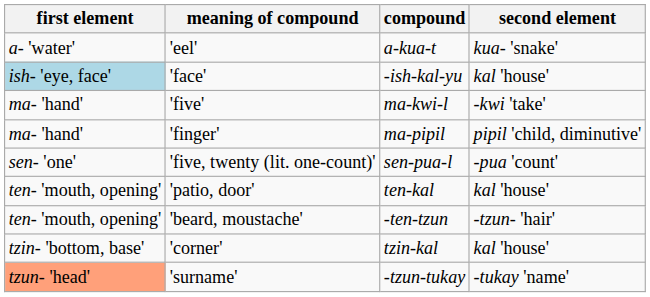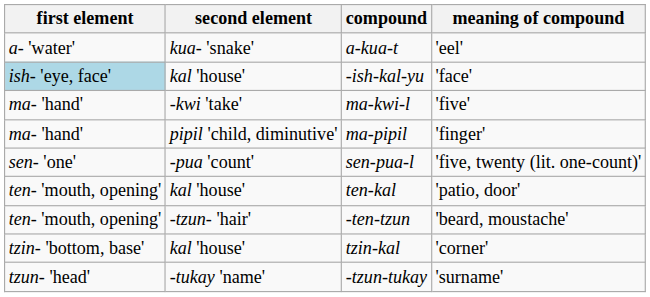columns swapped: second element <-> meaning of compound
-tzun-tukay | first element: lightsalmon background -> no background
